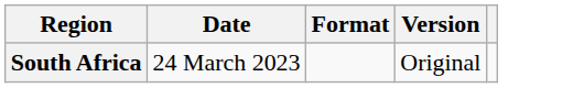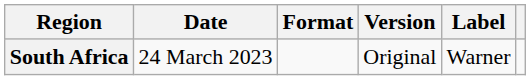+ column: Label | Warner
